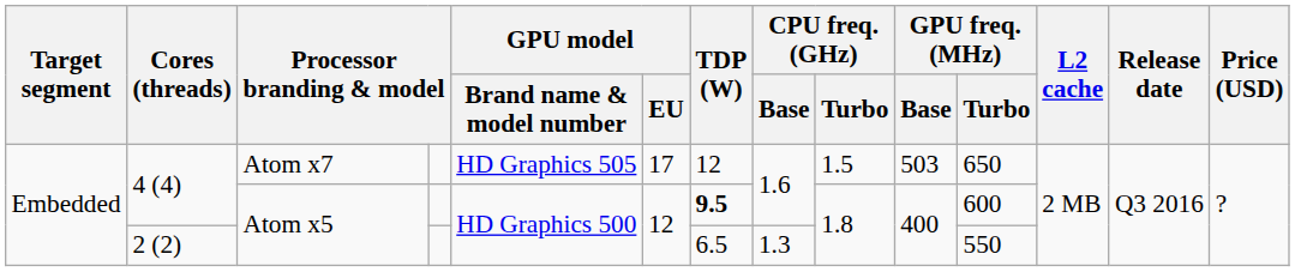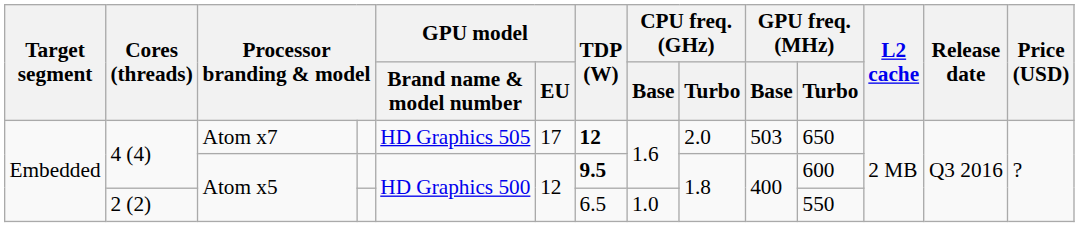4 (4) / Atom x7 | TDP (W): normal -> bold
4 (4) / Atom x7 | CPU freq. (GHz) / Turbo: 1.5 -> 2.0
2 (2) | CPU freq. (GHz) / Base: 1.3 -> 1.0
